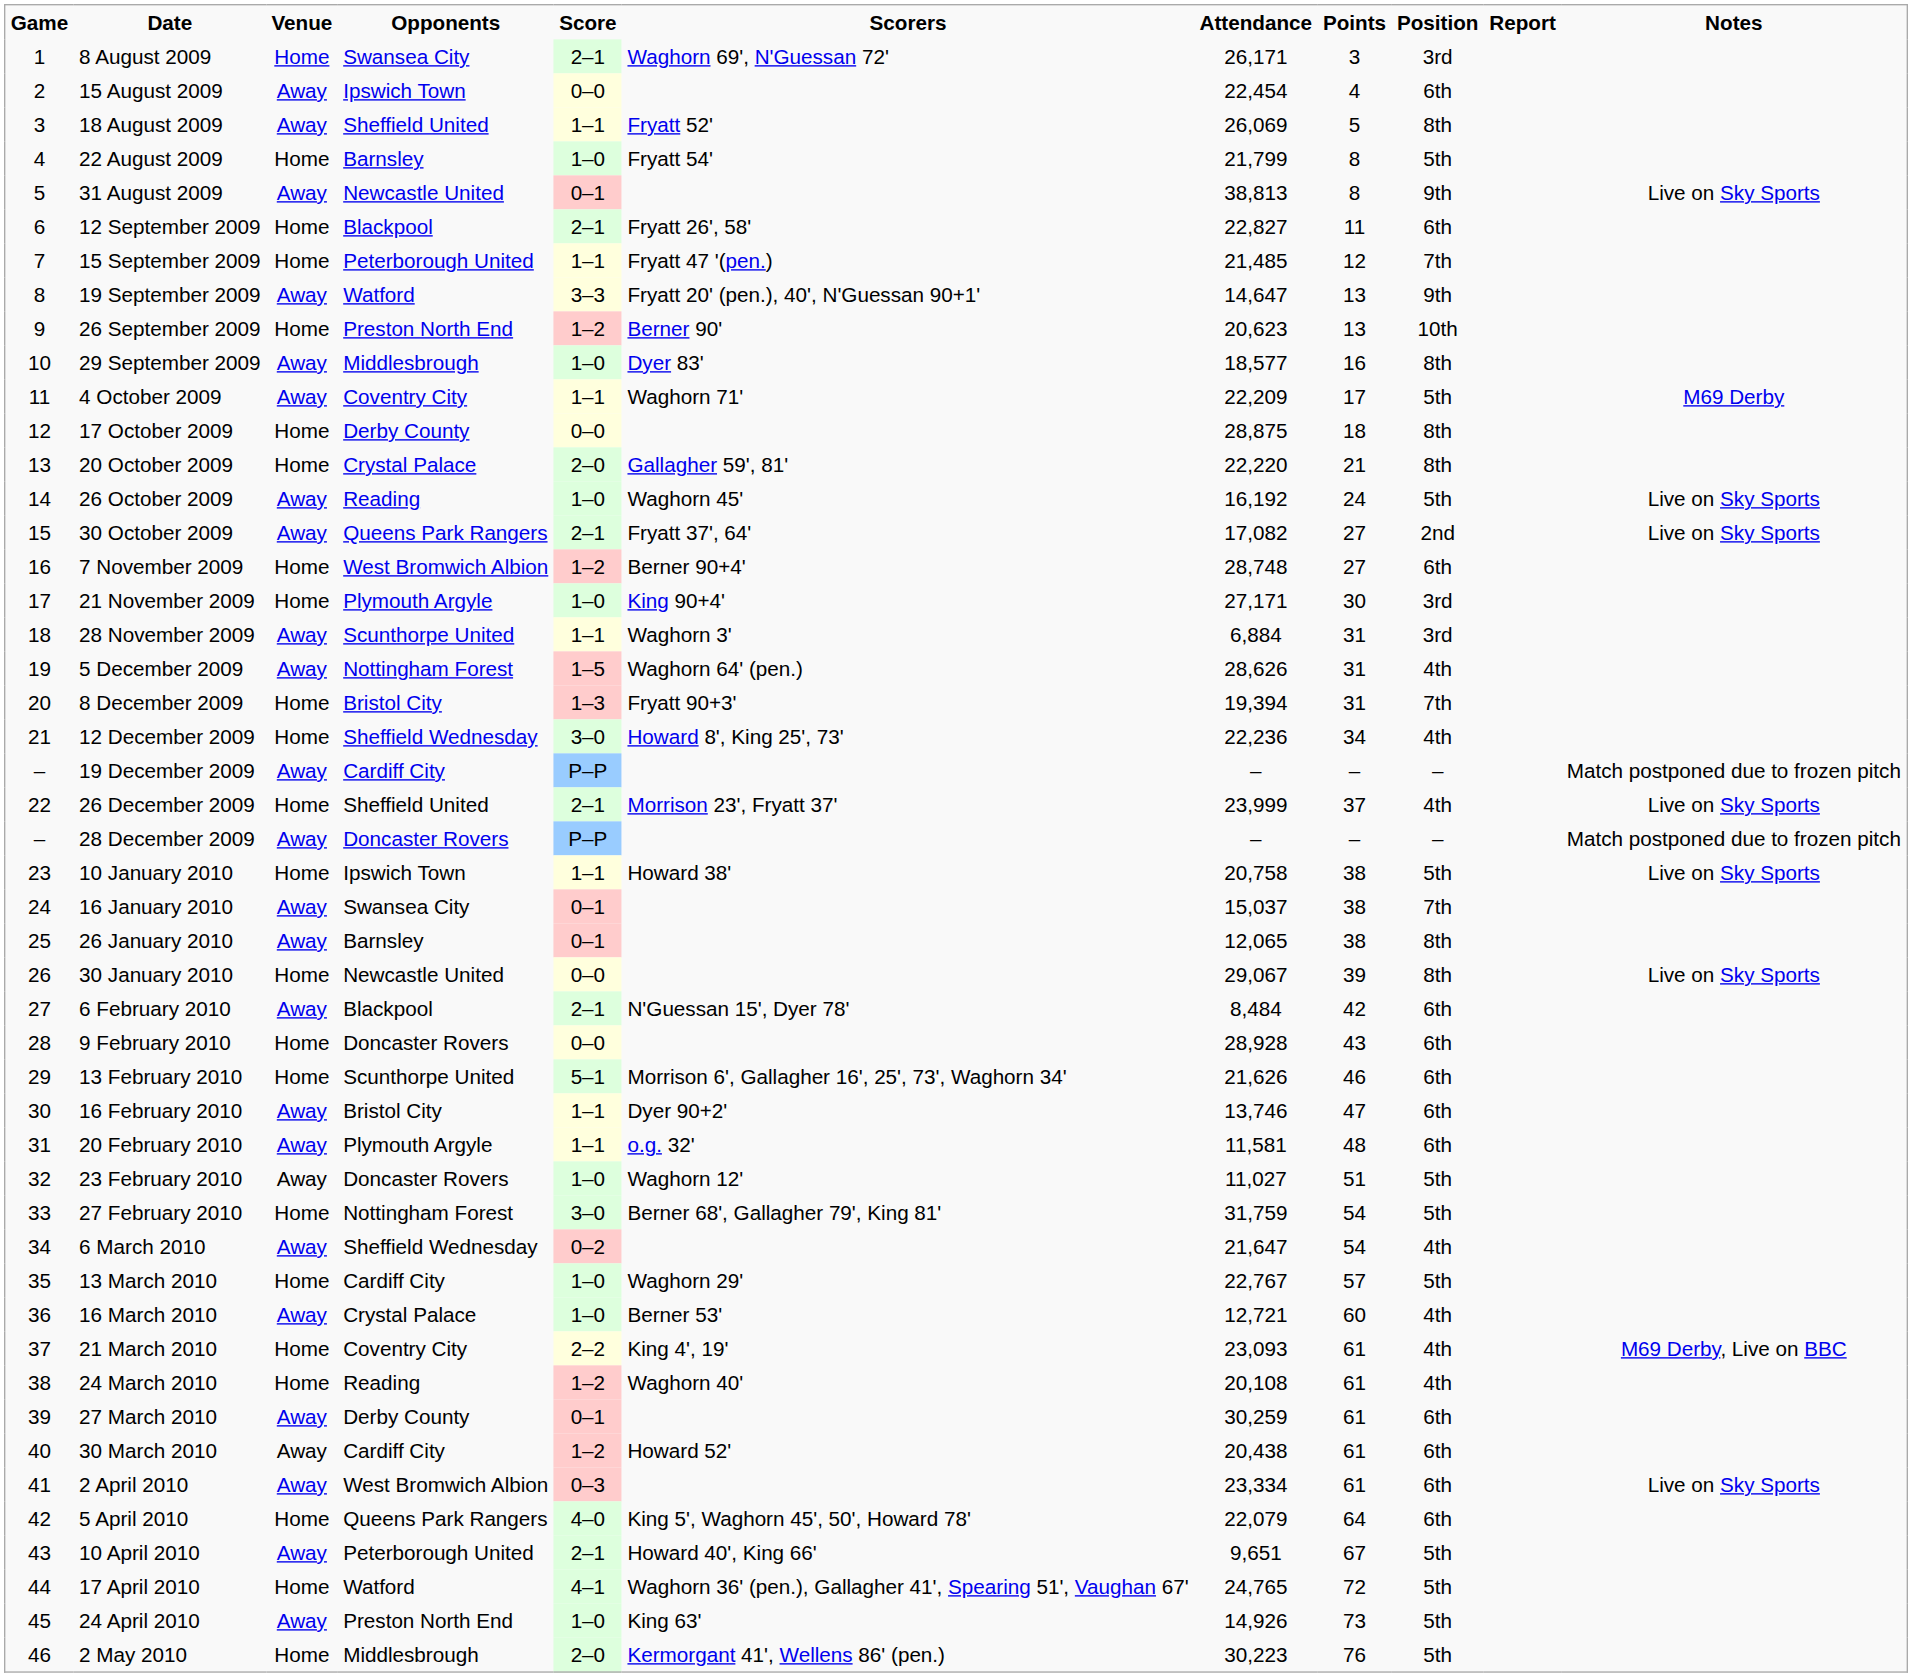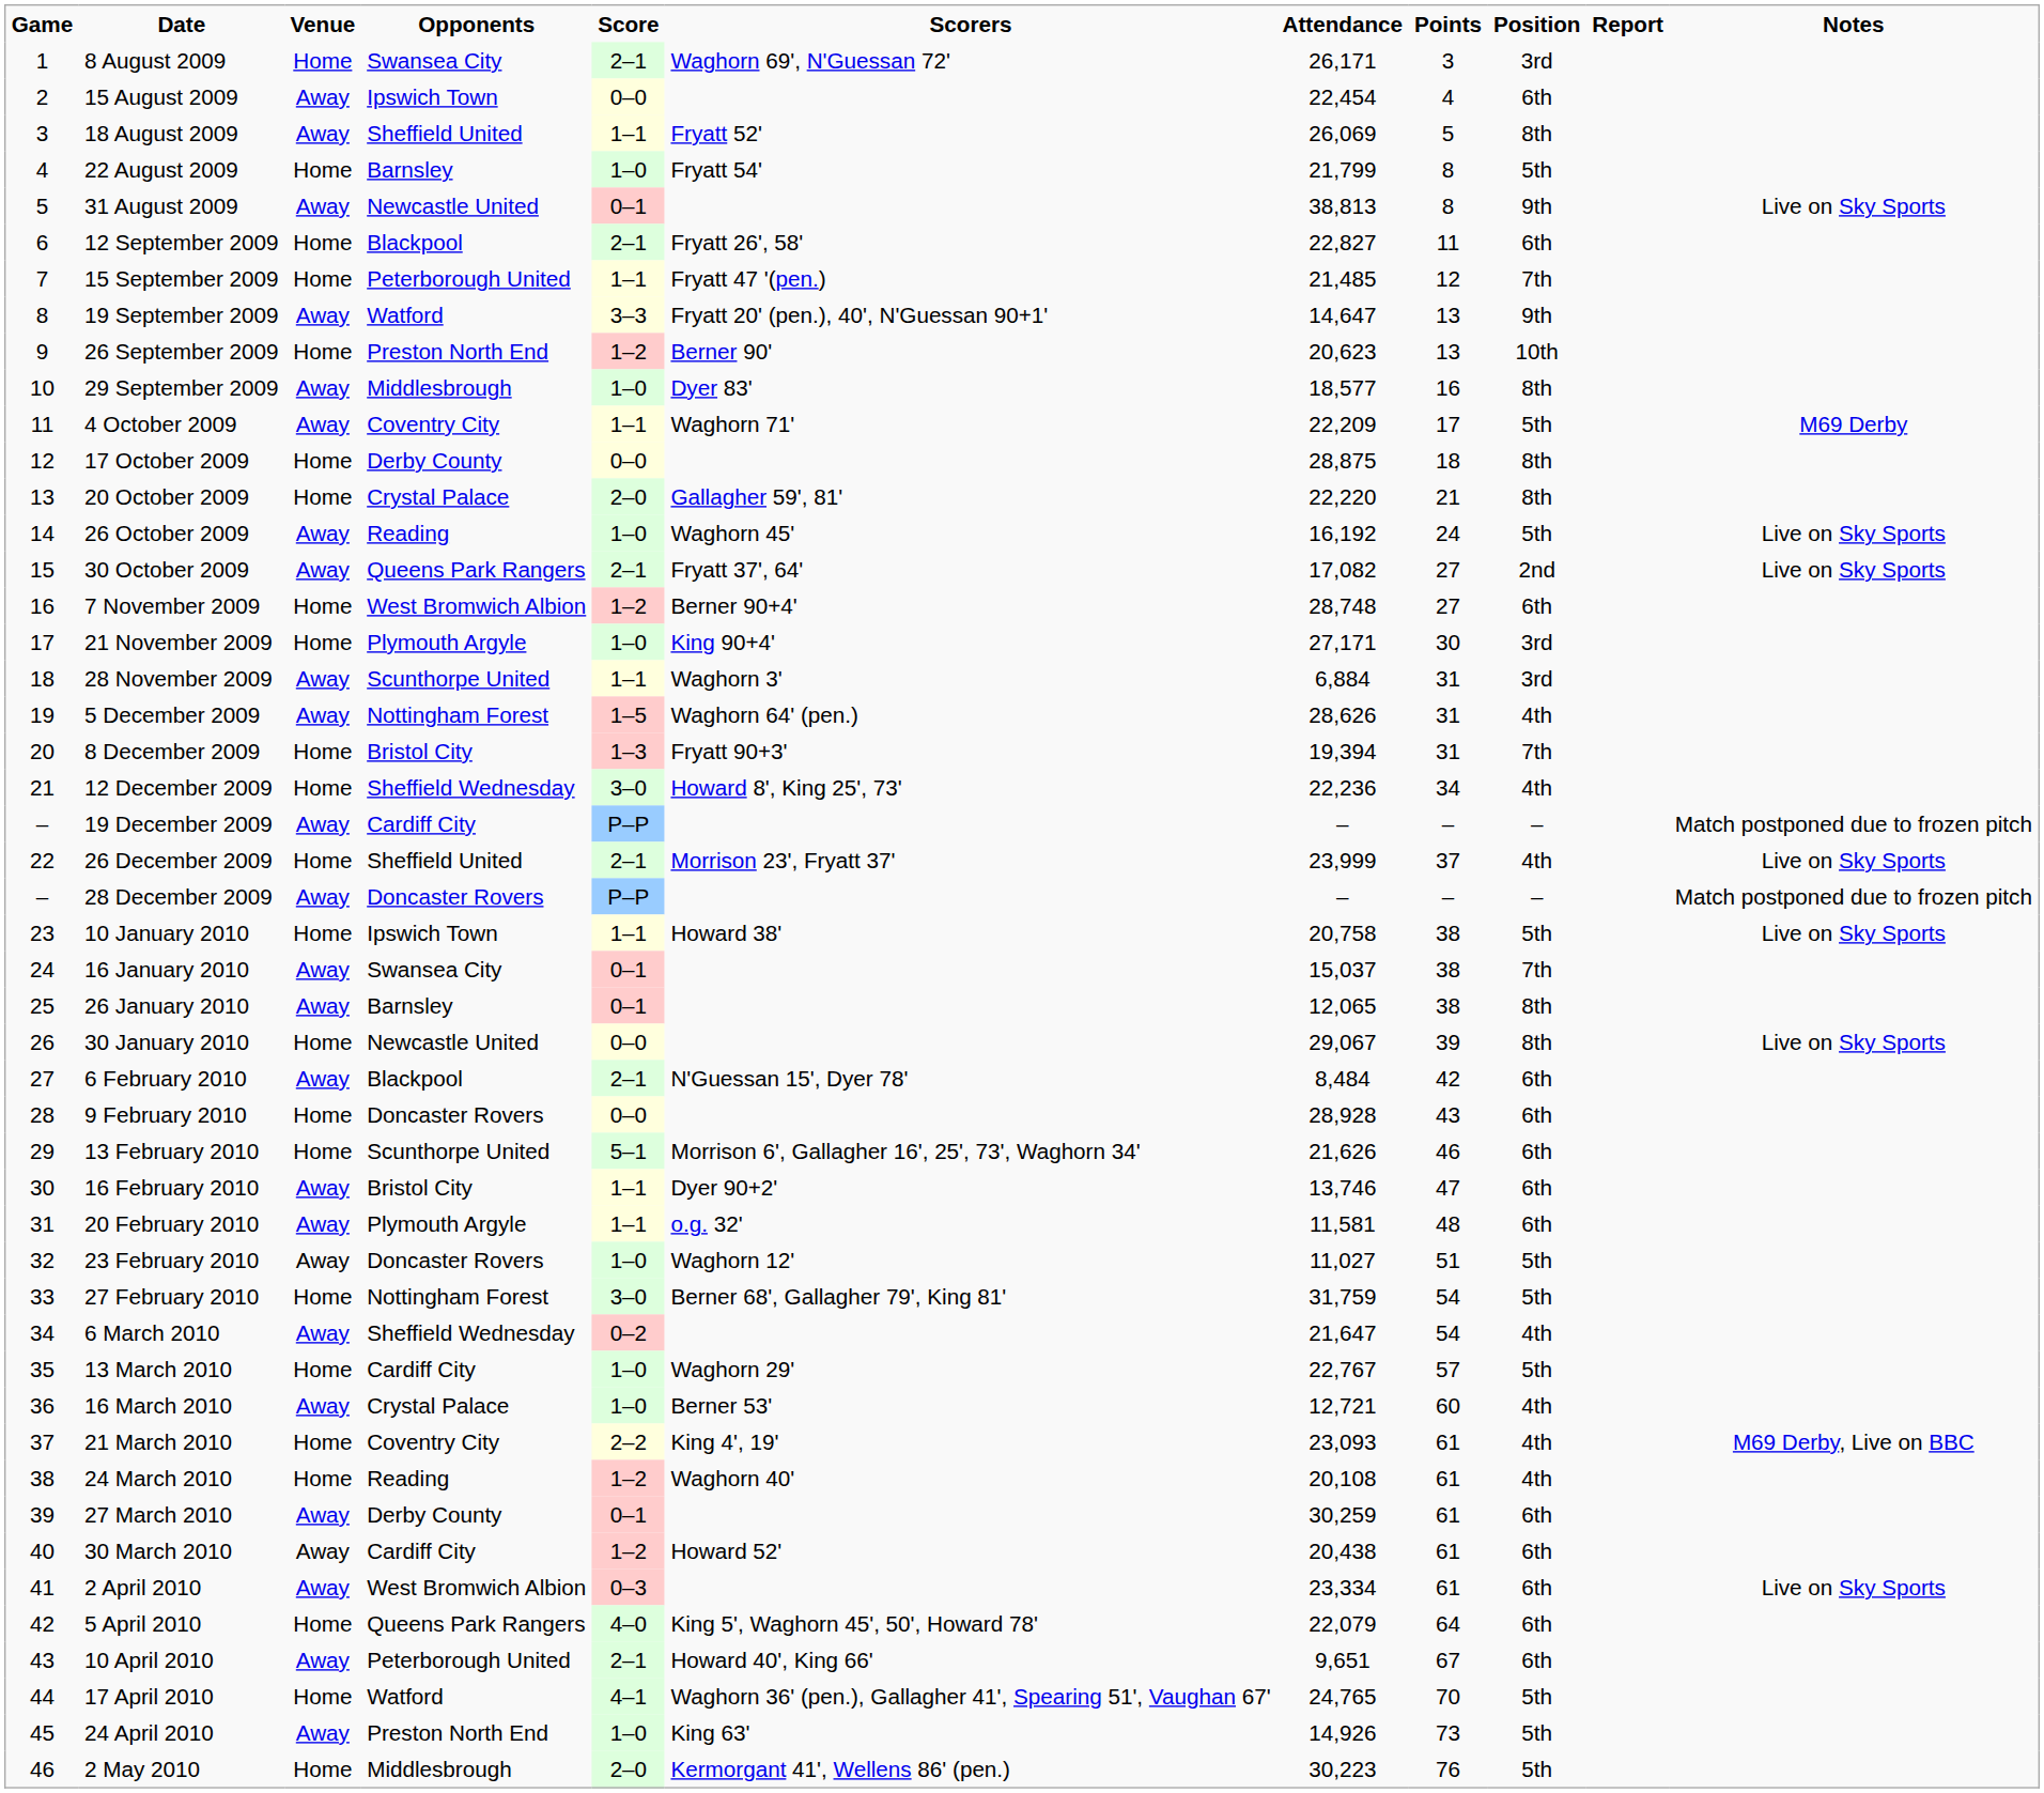10 April 2010 | Position: 5th -> 6th
17 April 2010 | Points: 72 -> 70
